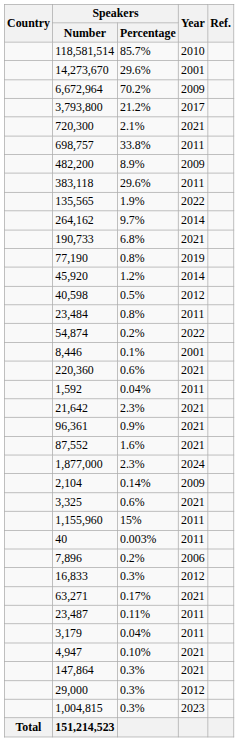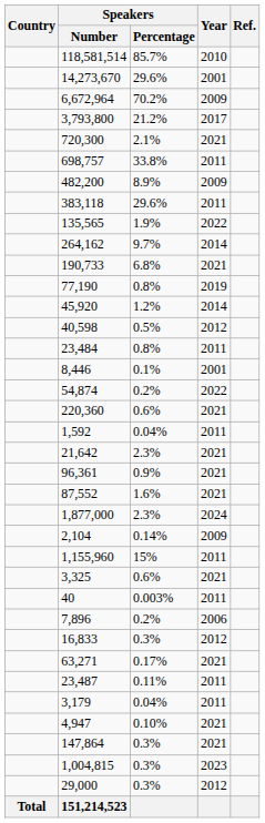rows swapped: 54,874 <-> 8,446
rows swapped: 1,155,960 <-> 3,325
rows swapped: 29,000 <-> 1,004,815
